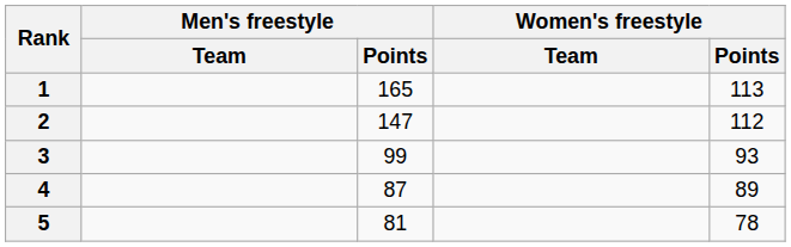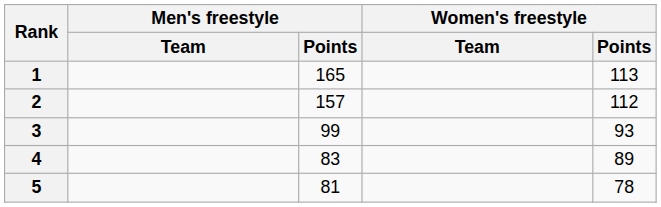2 | Men's freestyle / Points: 147 -> 157
4 | Men's freestyle / Points: 87 -> 83
